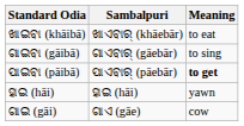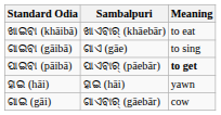ଗାଇବା (gāibā) | Sambalpuri: ଗାଏବାର୍ (gāebār) -> ଗାଏ (gāe)
ଗାଇ (gāi) | Sambalpuri: ଗାଏ (gāe) -> ଗାଏବାର୍ (gāebār)
